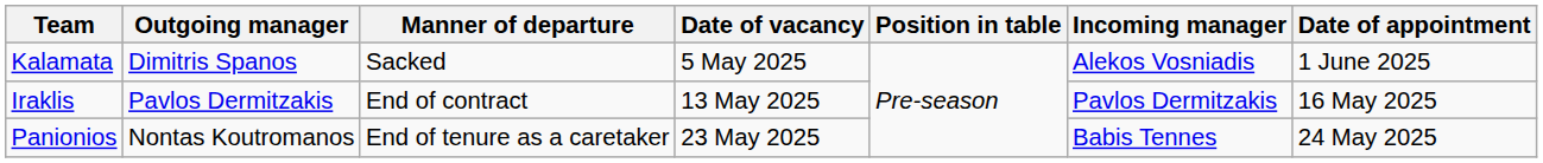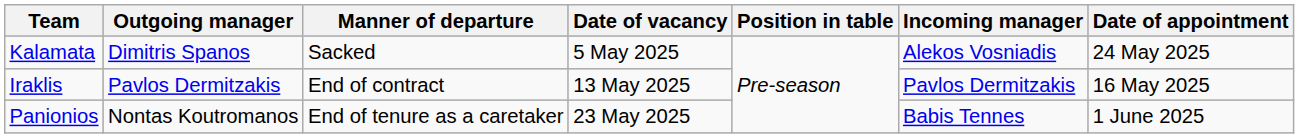Kalamata | Date of appointment: 1 June 2025 -> 24 May 2025
Panionios | Date of appointment: 24 May 2025 -> 1 June 2025
